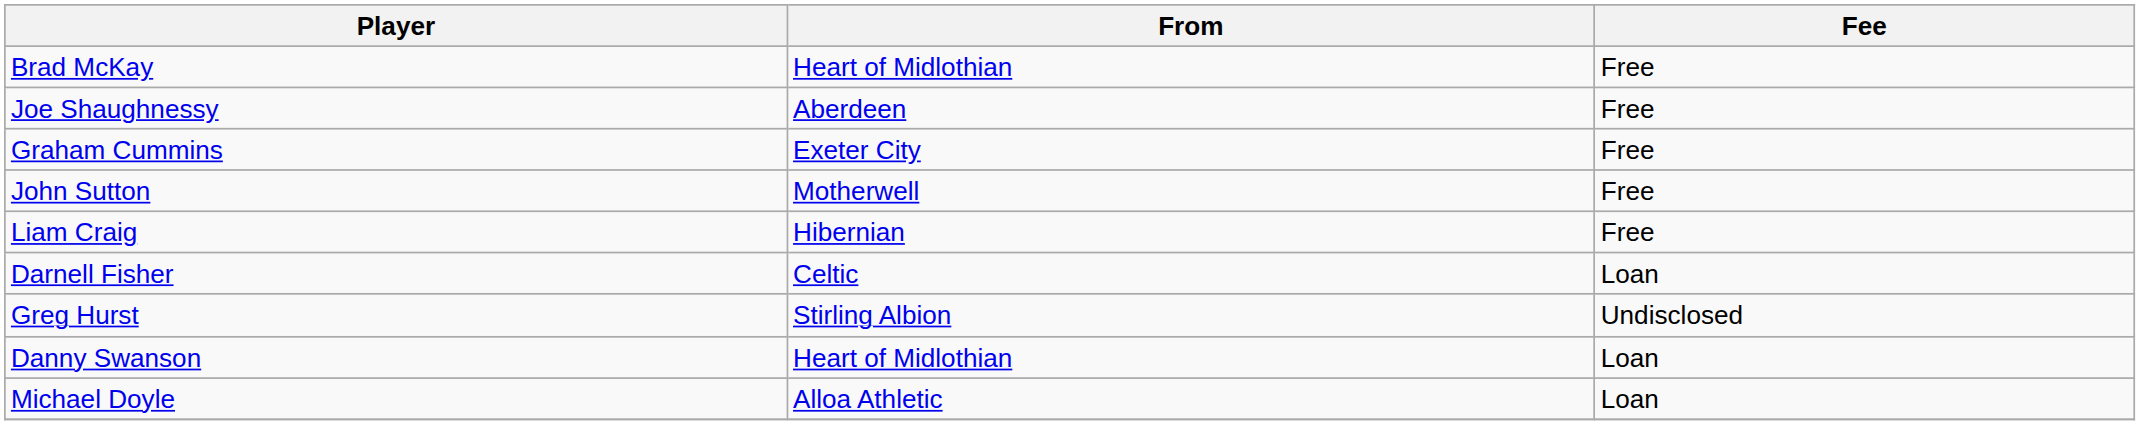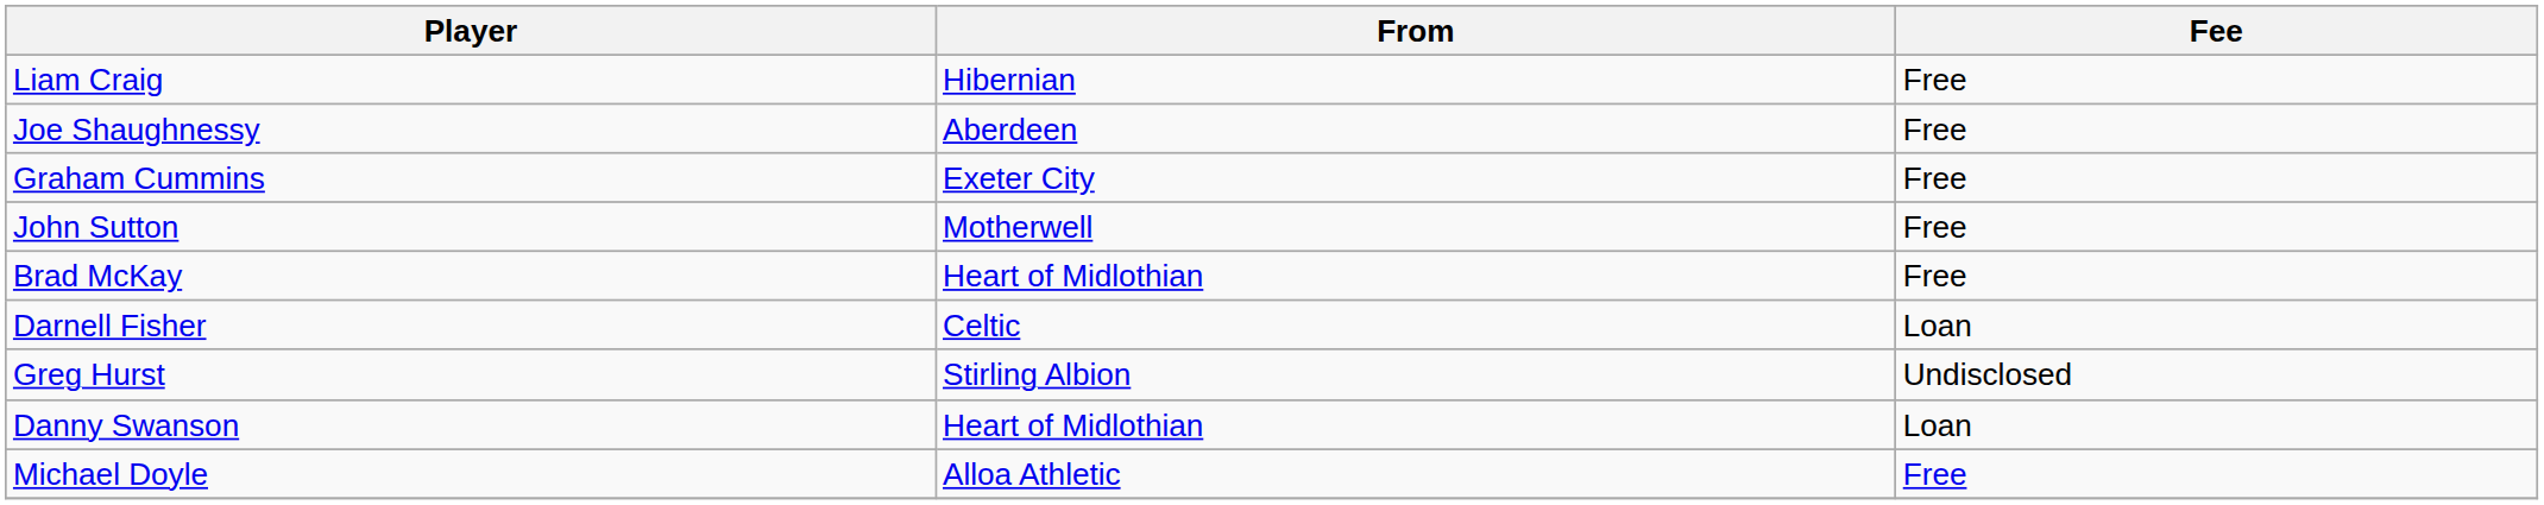rows swapped: Brad McKay <-> Liam Craig
Michael Doyle | Fee: Loan -> Free
